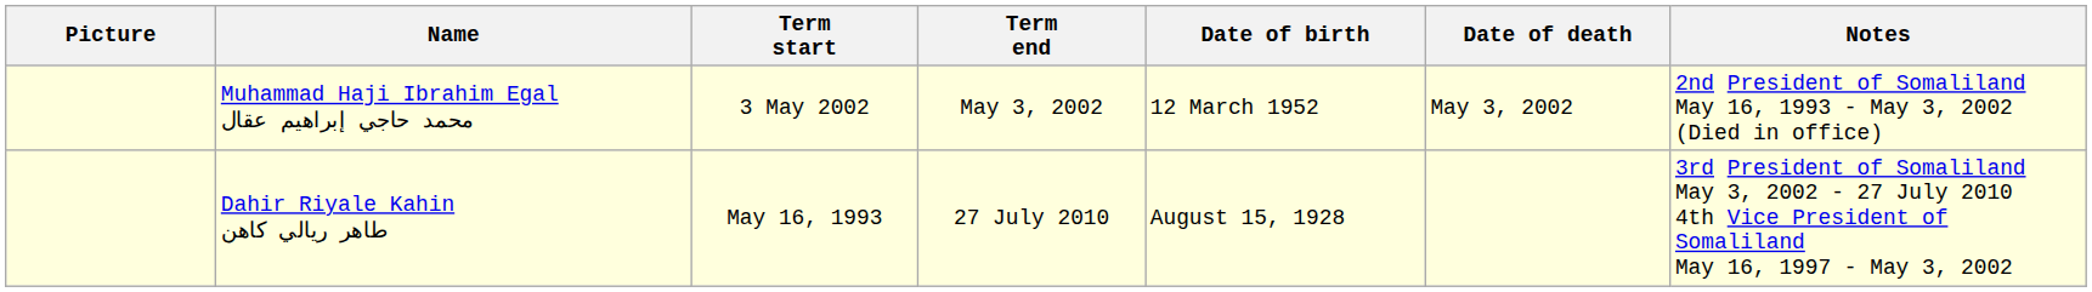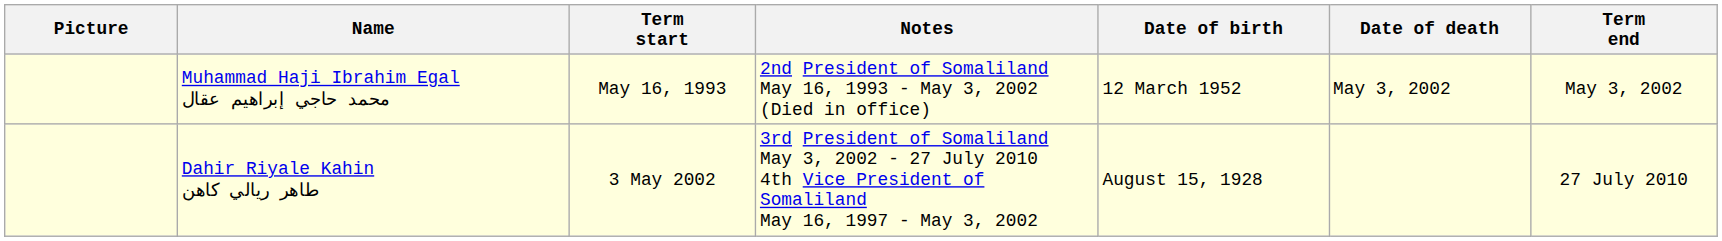columns swapped: Term end <-> Notes
Muhammad Haji Ibrahim Egal محمد حاجي إبراهيم عقال | Term start: 3 May 2002 -> May 16, 1993
Dahir Riyale Kahin طاهر ريالي كاهن | Term start: May 16, 1993 -> 3 May 2002
